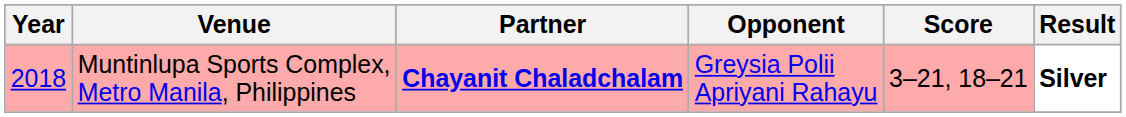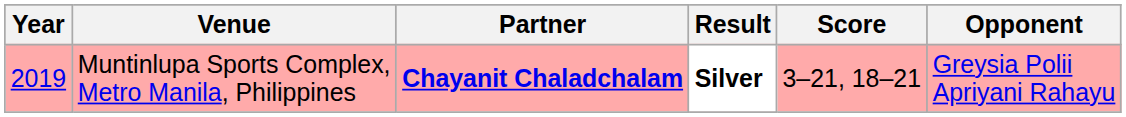columns swapped: Opponent <-> Result
Muntinlupa Sports Complex, Metro Manila, Philippines | Year: 2018 -> 2019
